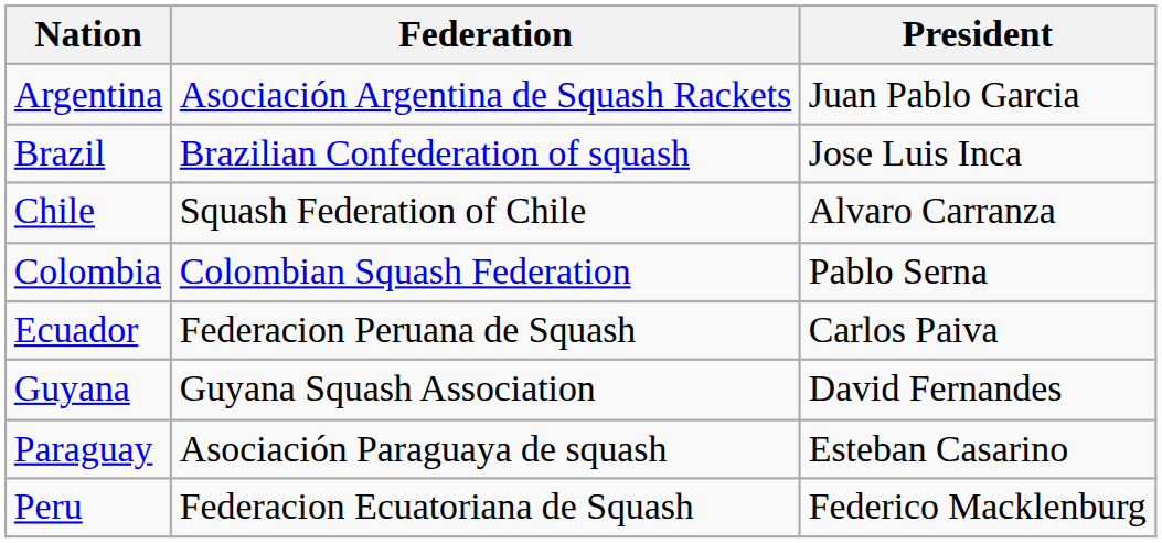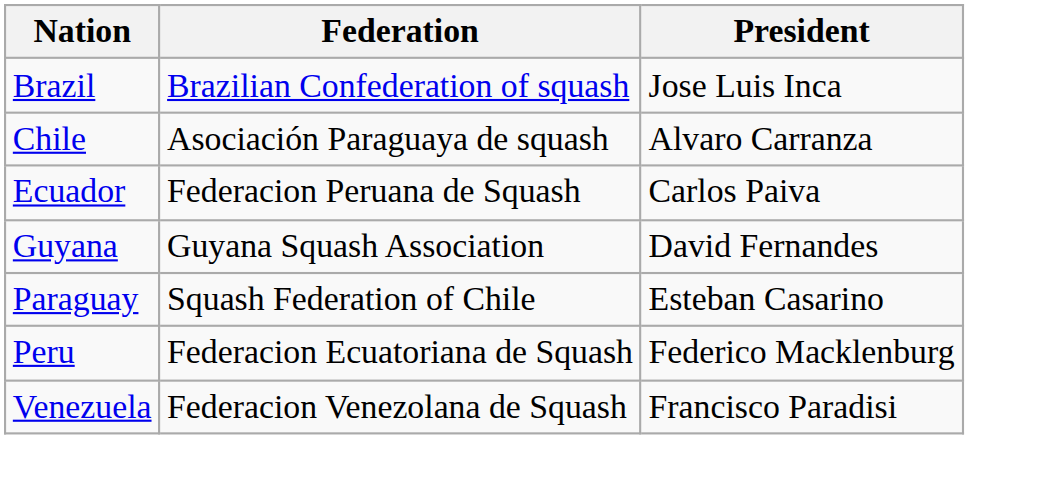- row: Argentina | Asociación Argentina de Squash Rackets | Juan Pablo Garcia
Chile | Federation: Squash Federation of Chile -> Asociación Paraguaya de squash
- row: Colombia | Colombian Squash Federation | Pablo Serna
Paraguay | Federation: Asociación Paraguaya de squash -> Squash Federation of Chile
+ row: Venezuela | Federacion Venezolana de Squash | Francisco Paradisi
